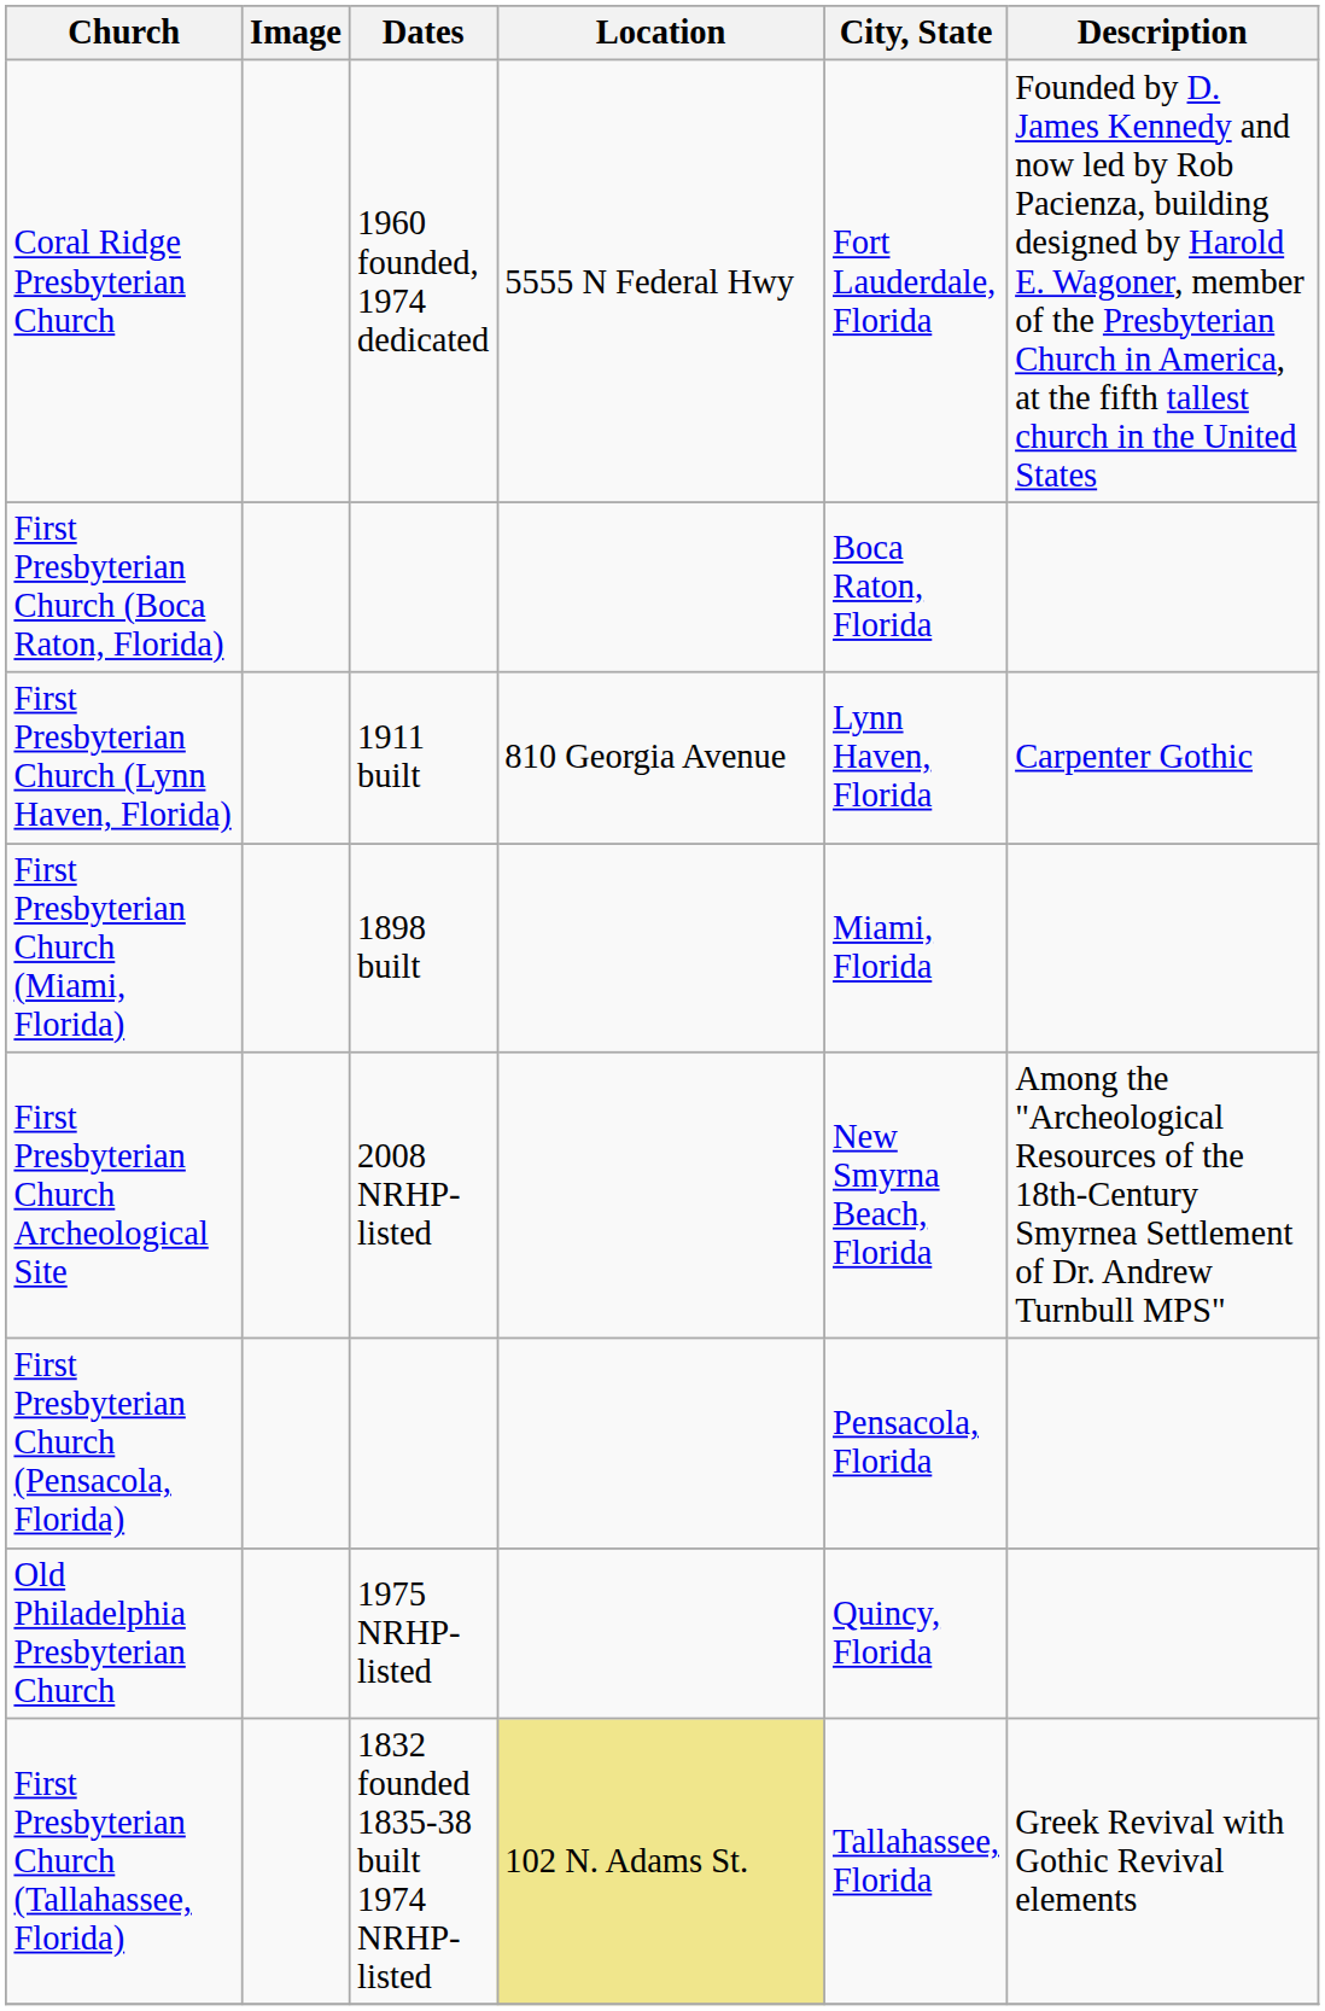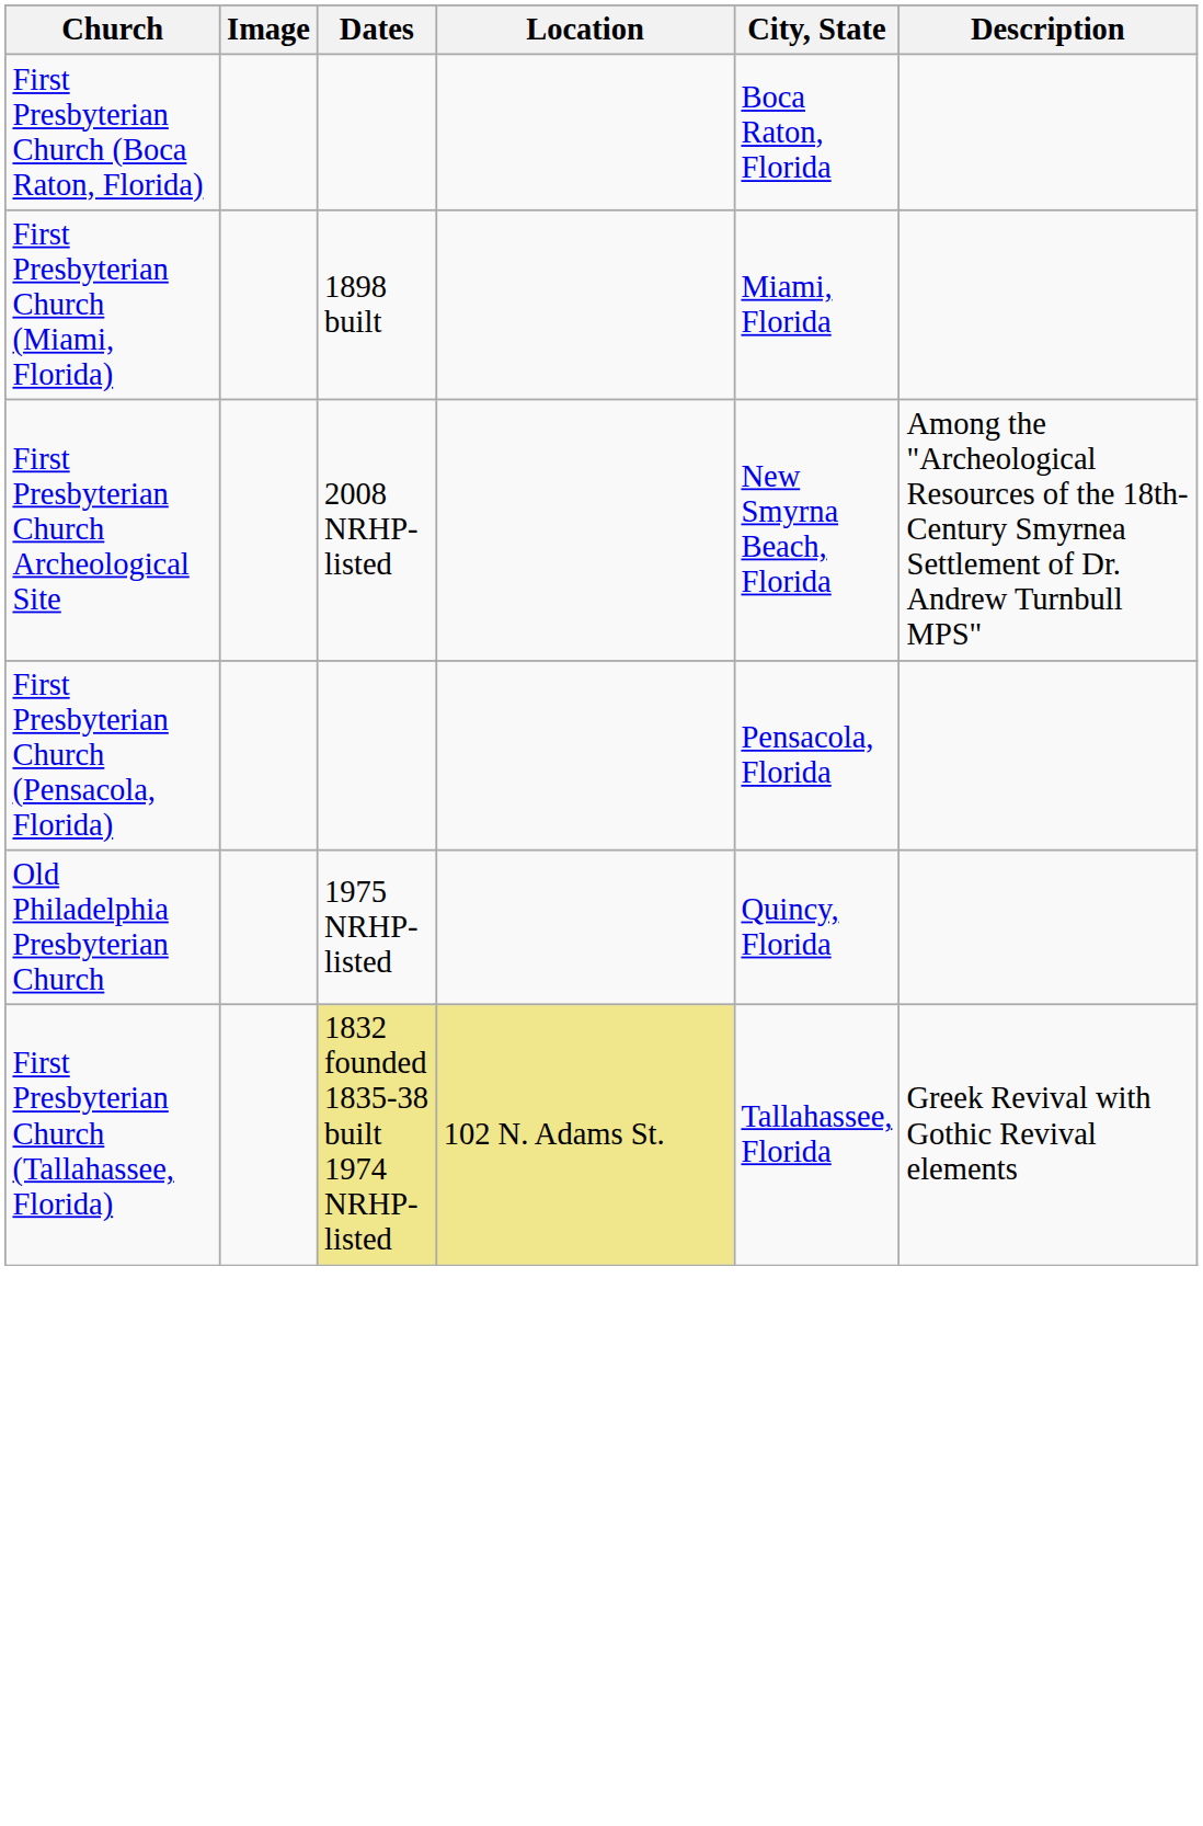- row: Coral Ridge Presbyterian Church | 1960 founded, 1974 dedicated | 5555 N Federal Hwy | Fort Lauderdale, Florida | Founded by D. James Kennedy and now led by Rob Pacienza, building designed by Harold E. Wagoner, member of the Presbyterian Church in America, at the fifth tallest church in the United States
- row: First Presbyterian Church (Lynn Haven, Florida) | 1911 built | 810 Georgia Avenue | Lynn Haven, Florida | Carpenter Gothic
First Presbyterian Church (Tallahassee, Florida) | Dates: no background -> khaki background
